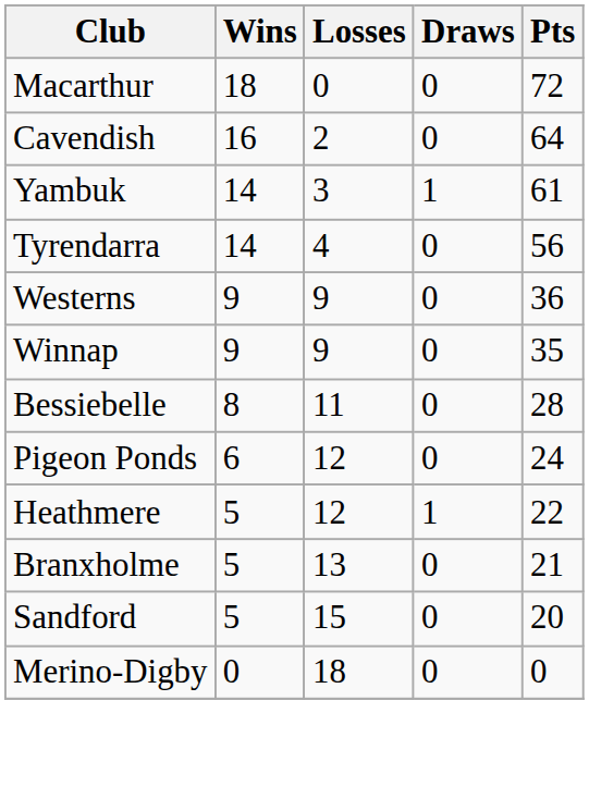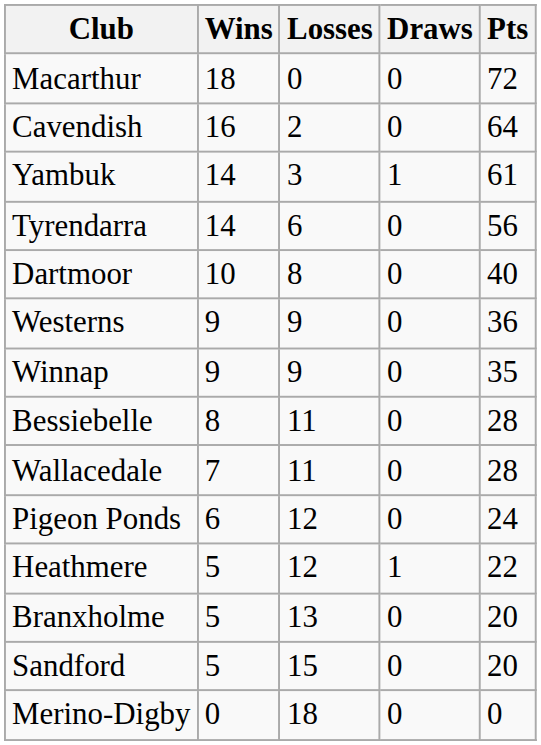Tyrendarra | Losses: 4 -> 6
+ row: Dartmoor | 10 | 8 | 0 | 40
+ row: Wallacedale | 7 | 11 | 0 | 28
Branxholme | Pts: 21 -> 20
